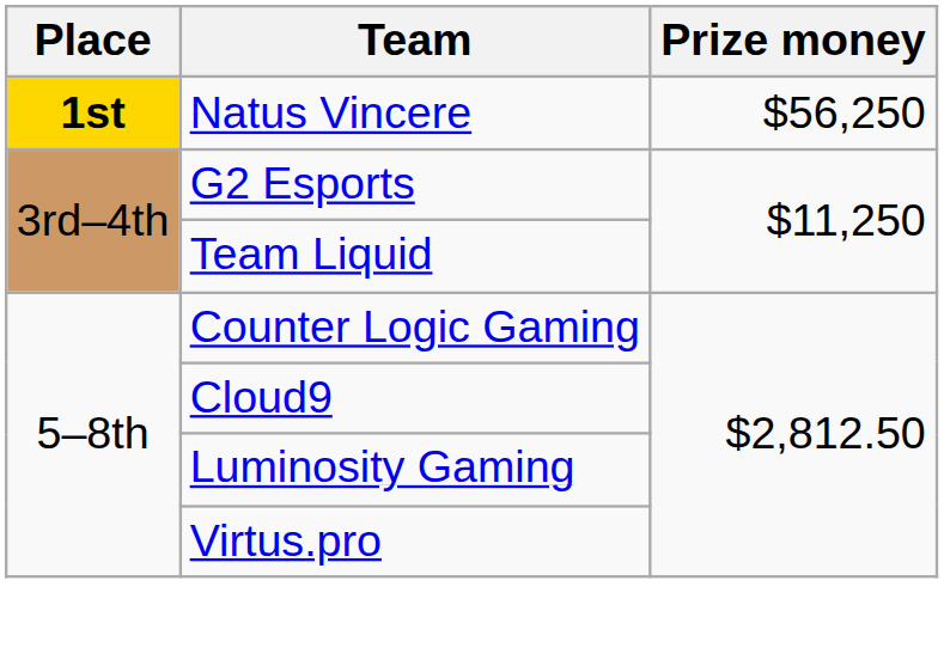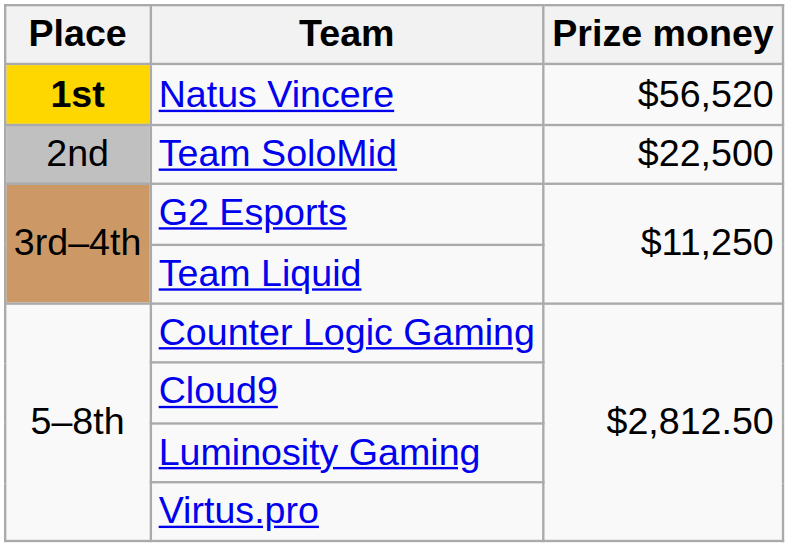Natus Vincere | Prize money: $56,250 -> $56,520
+ row: 2nd | Team SoloMid | $22,500
